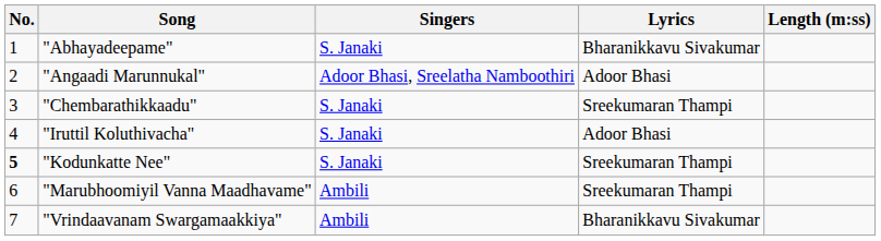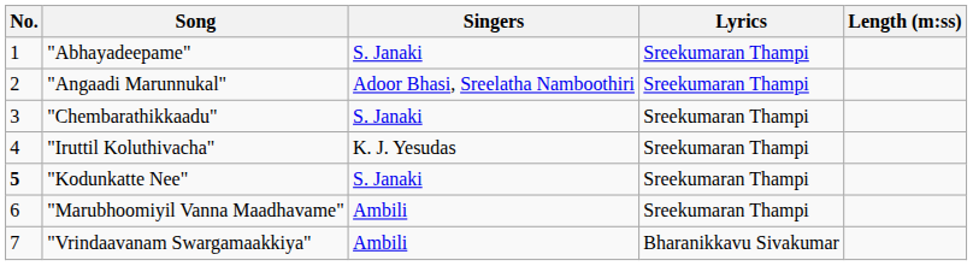"Abhayadeepame" | Lyrics: Bharanikkavu Sivakumar -> Sreekumaran Thampi
"Angaadi Marunnukal" | Lyrics: Adoor Bhasi -> Sreekumaran Thampi
"Iruttil Koluthivacha" | Singers: S. Janaki -> K. J. Yesudas
"Iruttil Koluthivacha" | Lyrics: Adoor Bhasi -> Sreekumaran Thampi
